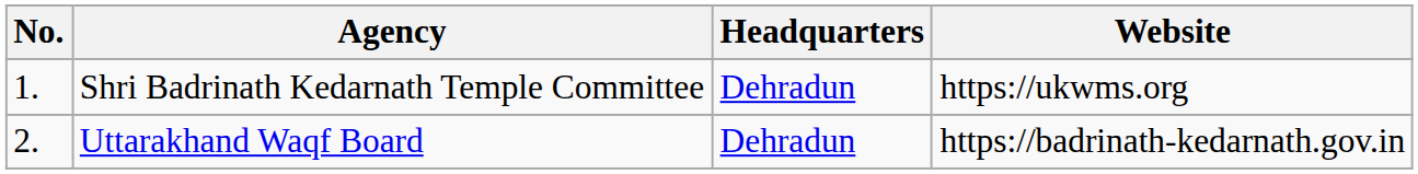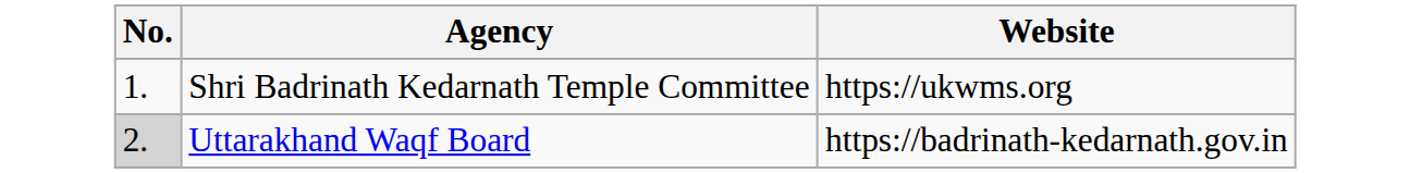- column: Headquarters | Dehradun | Dehradun
Uttarakhand Waqf Board | No.: no background -> lightgrey background
